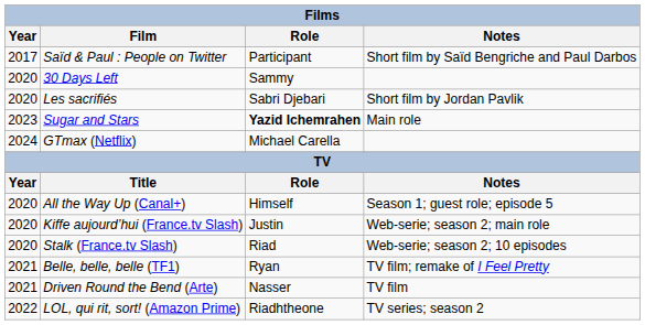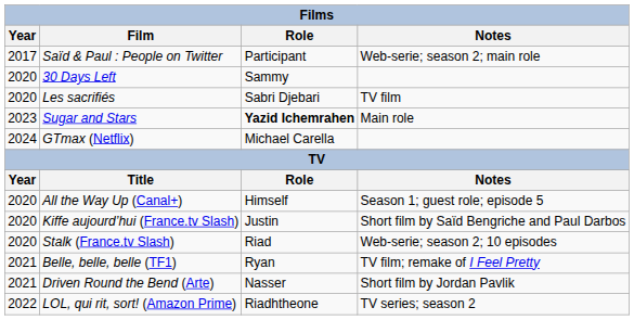Saïd & Paul : People on Twitter | Notes: Short film by Saïd Bengriche and Paul Darbos -> Web-serie; season 2; main role
Les sacrifiés | Notes: Short film by Jordan Pavlik -> TV film
Kiffe aujourd’hui (France.tv Slash) | Notes: Web-serie; season 2; main role -> Short film by Saïd Bengriche and Paul Darbos
Driven Round the Bend (Arte) | Notes: TV film -> Short film by Jordan Pavlik
